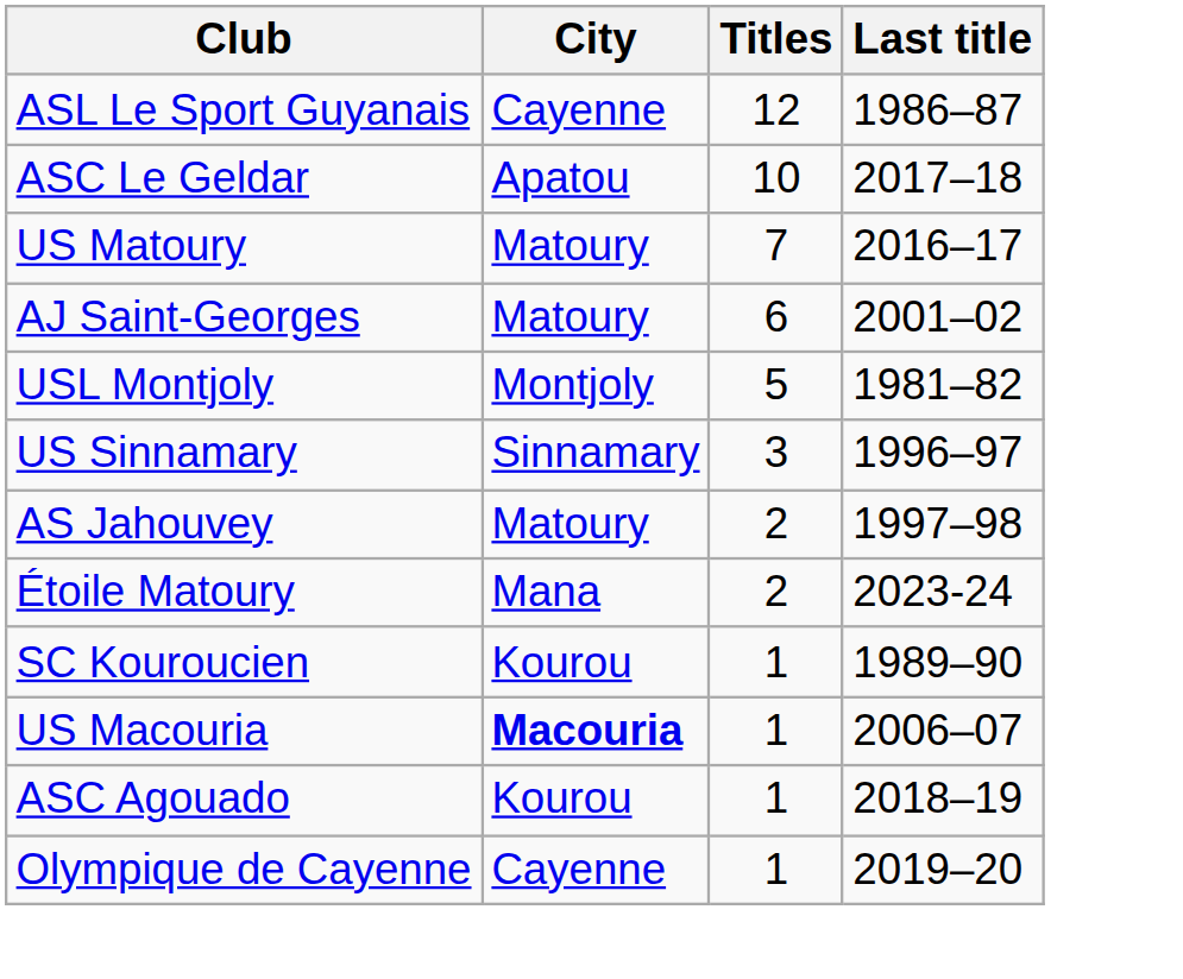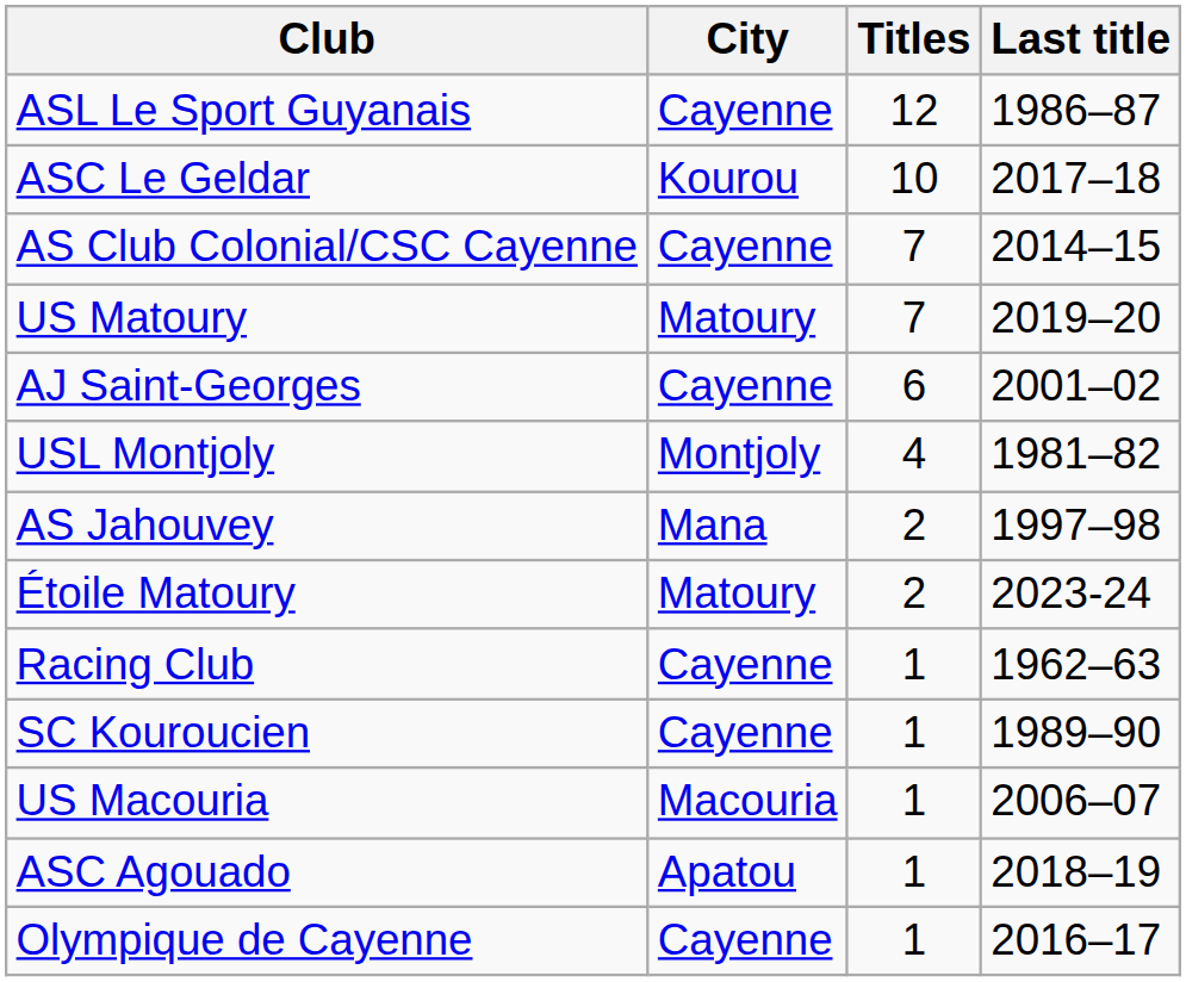ASC Le Geldar | City: Apatou -> Kourou
+ row: AS Club Colonial/CSC Cayenne | Cayenne | 7 | 2014–15
US Matoury | Last title: 2016–17 -> 2019–20
AJ Saint-Georges | City: Matoury -> Cayenne
USL Montjoly | Titles: 5 -> 4
- row: US Sinnamary | Sinnamary | 3 | 1996–97
AS Jahouvey | City: Matoury -> Mana
Étoile Matoury | City: Mana -> Matoury
+ row: Racing Club | Cayenne | 1 | 1962–63
SC Kouroucien | City: Kourou -> Cayenne
US Macouria | City: bold -> normal
ASC Agouado | City: Kourou -> Apatou
Olympique de Cayenne | Last title: 2019–20 -> 2016–17
